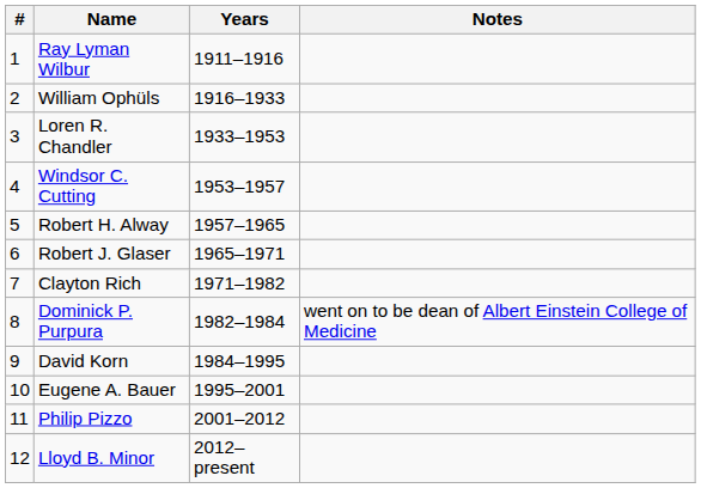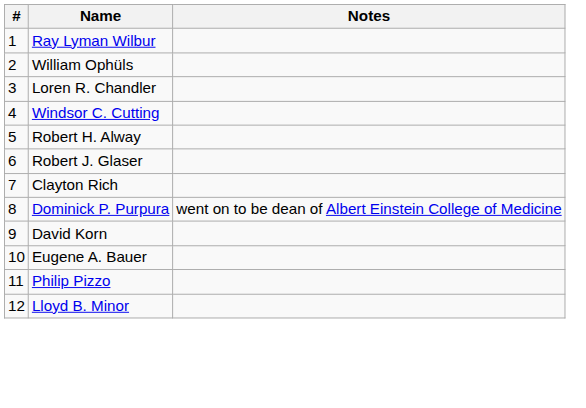- column: Years | 1911–1916 | 1916–1933 | 1933–1953 | 1953–1957 | 1957–1965 | 1965–1971 | 1971–1982 | 1982–1984 | 1984–1995 | 1995–2001 | 2001–2012 | 2012–present
